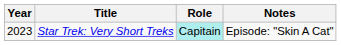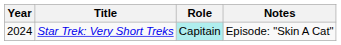Star Trek: Very Short Treks | Year: 2023 -> 2024
